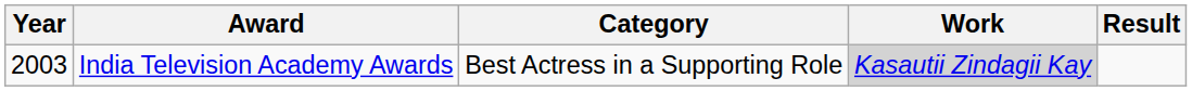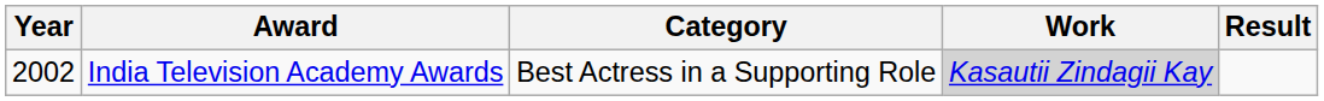India Television Academy Awards | Year: 2003 -> 2002
